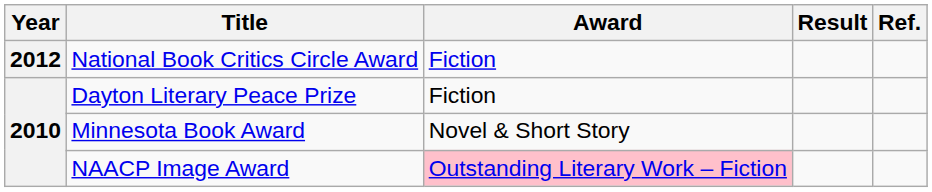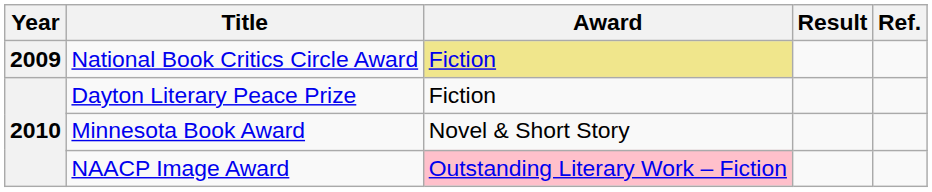National Book Critics Circle Award | Year: 2012 -> 2009
National Book Critics Circle Award | Award: no background -> khaki background
